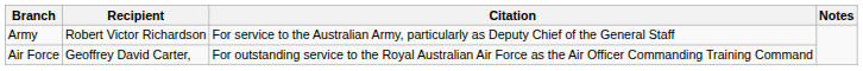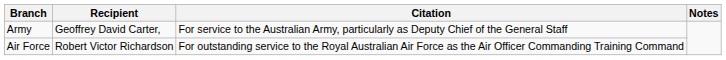Army | Recipient: Robert Victor Richardson -> Geoffrey David Carter,
Air Force | Recipient: Geoffrey David Carter, -> Robert Victor Richardson
